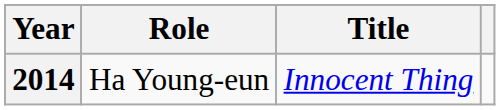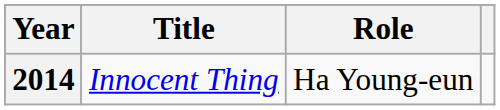columns swapped: Title <-> Role
